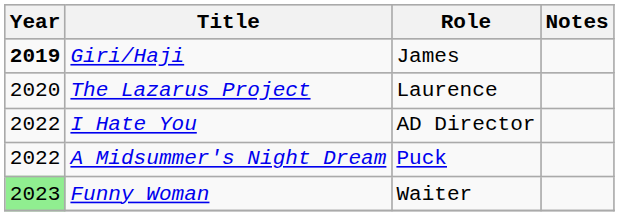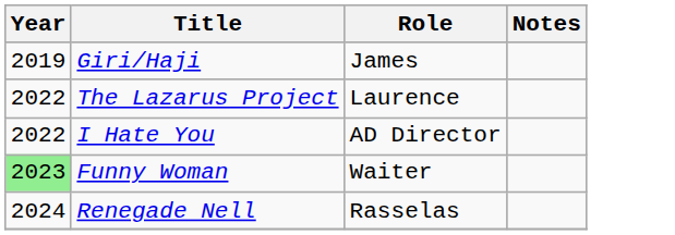Giri/Haji | Year: bold -> normal
The Lazarus Project | Year: 2020 -> 2022
- row: 2022 | A Midsummer's Night Dream | Puck
+ row: 2024 | Renegade Nell | Rasselas
